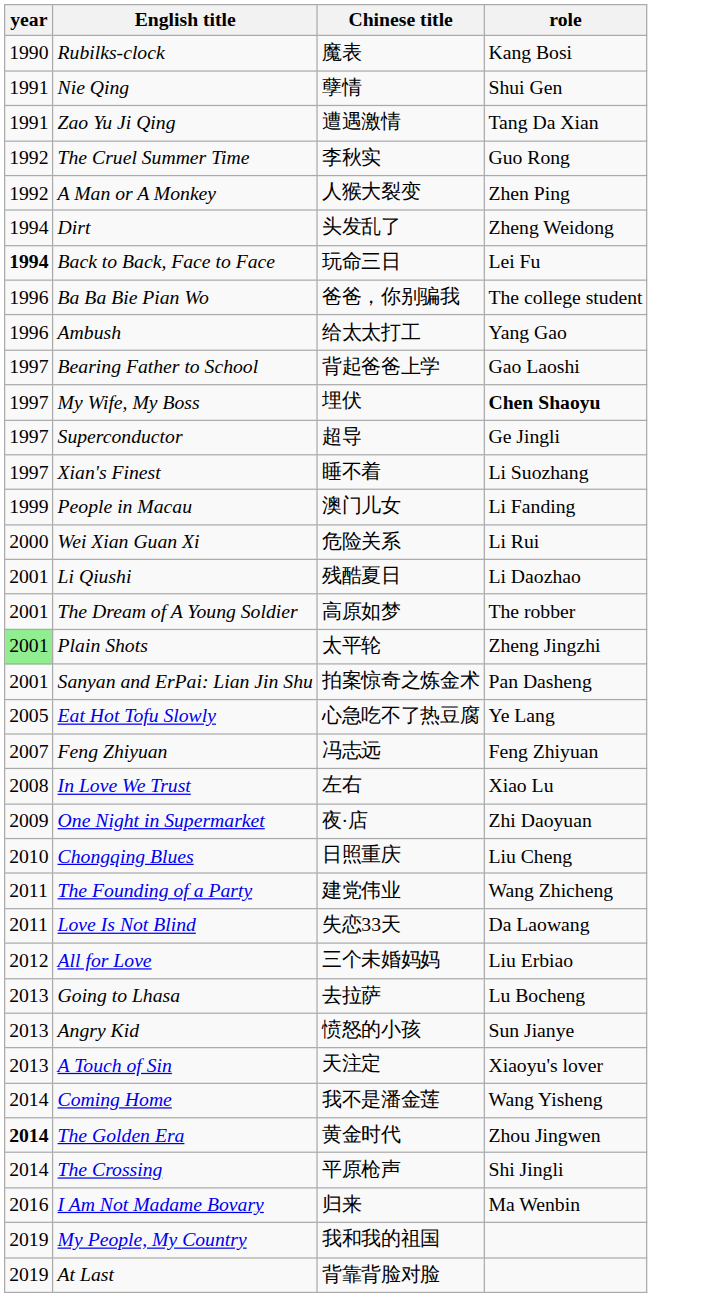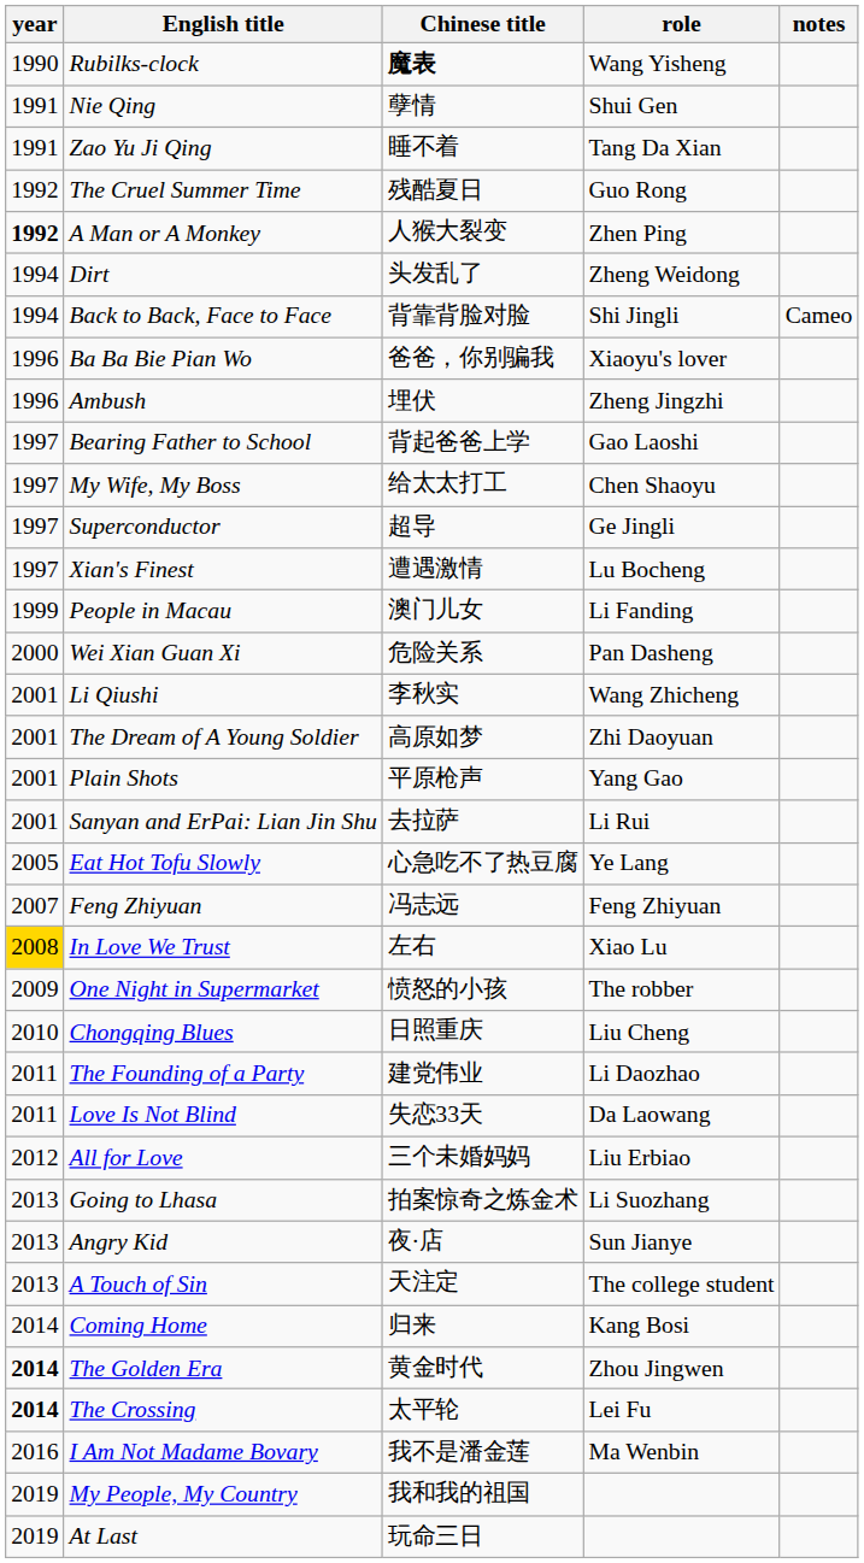+ column: notes | Cameo
Rubilks-clock | Chinese title: normal -> bold
Rubilks-clock | role: Kang Bosi -> Wang Yisheng
Zao Yu Ji Qing | Chinese title: 遭遇激情 -> 睡不着
The Cruel Summer Time | Chinese title: 李秋实 -> 残酷夏日
A Man or A Monkey | year: normal -> bold
Back to Back, Face to Face | year: bold -> normal
Back to Back, Face to Face | Chinese title: 玩命三日 -> 背靠背脸对脸
Back to Back, Face to Face | role: Lei Fu -> Shi Jingli
Ba Ba Bie Pian Wo | role: The college student -> Xiaoyu's lover
Ambush | Chinese title: 给太太打工 -> 埋伏
Ambush | role: Yang Gao -> Zheng Jingzhi
My Wife, My Boss | Chinese title: 埋伏 -> 给太太打工
My Wife, My Boss | role: bold -> normal
Xian's Finest | Chinese title: 睡不着 -> 遭遇激情
Xian's Finest | role: Li Suozhang -> Lu Bocheng
Wei Xian Guan Xi | role: Li Rui -> Pan Dasheng
Li Qiushi | Chinese title: 残酷夏日 -> 李秋实
Li Qiushi | role: Li Daozhao -> Wang Zhicheng
The Dream of A Young Soldier | role: The robber -> Zhi Daoyuan
Plain Shots | year: lightgreen background -> no background
Plain Shots | Chinese title: 太平轮 -> 平原枪声
Plain Shots | role: Zheng Jingzhi -> Yang Gao
Sanyan and ErPai: Lian Jin Shu | Chinese title: 拍案惊奇之炼金术 -> 去拉萨
Sanyan and ErPai: Lian Jin Shu | role: Pan Dasheng -> Li Rui
In Love We Trust | year: no background -> gold background
One Night in Supermarket | Chinese title: 夜·店 -> 愤怒的小孩
One Night in Supermarket | role: Zhi Daoyuan -> The robber
The Founding of a Party | role: Wang Zhicheng -> Li Daozhao
Going to Lhasa | Chinese title: 去拉萨 -> 拍案惊奇之炼金术
Going to Lhasa | role: Lu Bocheng -> Li Suozhang
Angry Kid | Chinese title: 愤怒的小孩 -> 夜·店
A Touch of Sin | role: Xiaoyu's lover -> The college student
Coming Home | Chinese title: 我不是潘金莲 -> 归来
Coming Home | role: Wang Yisheng -> Kang Bosi
The Crossing | year: normal -> bold
The Crossing | Chinese title: 平原枪声 -> 太平轮
The Crossing | role: Shi Jingli -> Lei Fu
I Am Not Madame Bovary | Chinese title: 归来 -> 我不是潘金莲
At Last | Chinese title: 背靠背脸对脸 -> 玩命三日
